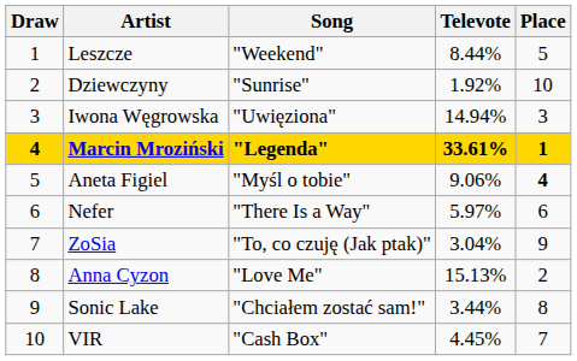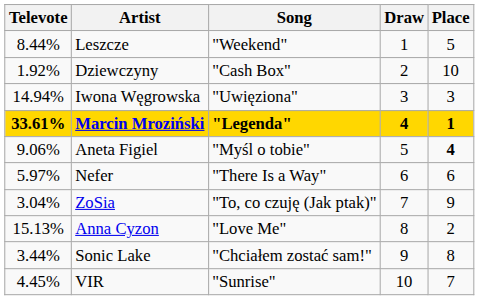columns swapped: Draw <-> Televote
Dziewczyny | Song: "Sunrise" -> "Cash Box"
VIR | Song: "Cash Box" -> "Sunrise"
